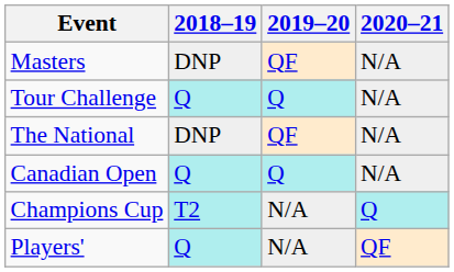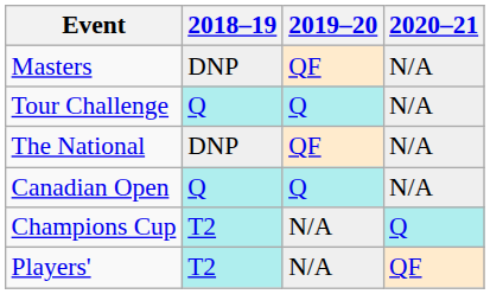Players' | 2018–19: Q -> T2
